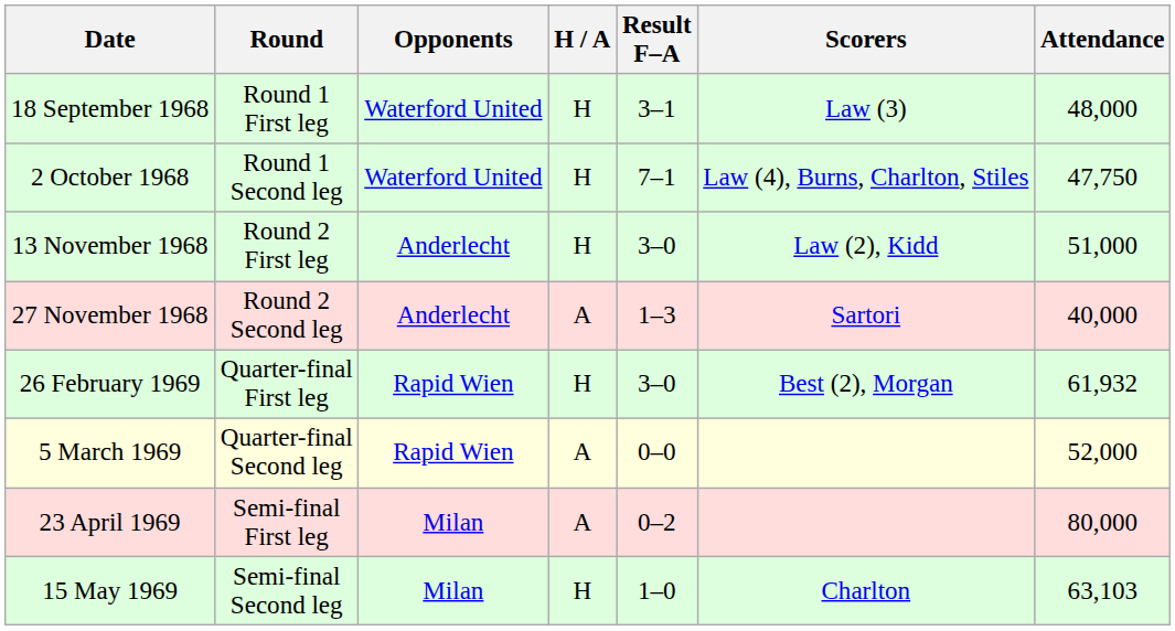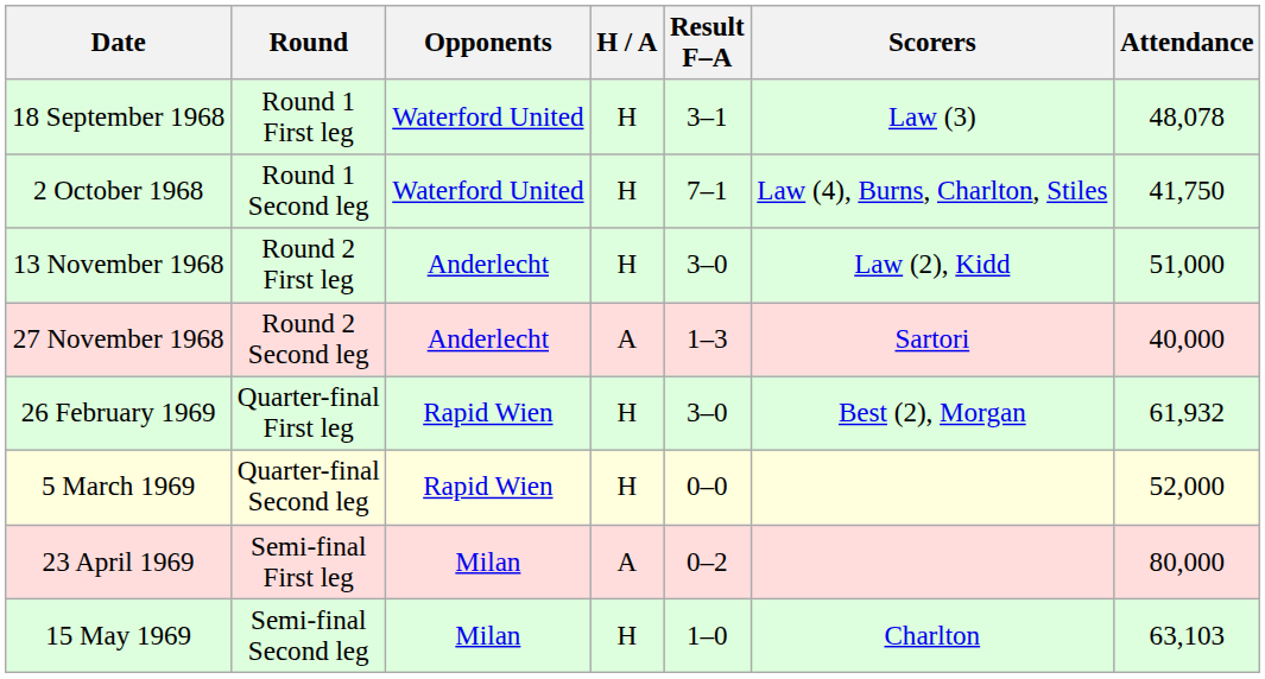18 September 1968 | Attendance: 48,000 -> 48,078
2 October 1968 | Attendance: 47,750 -> 41,750
5 March 1969 | H / A: A -> H
